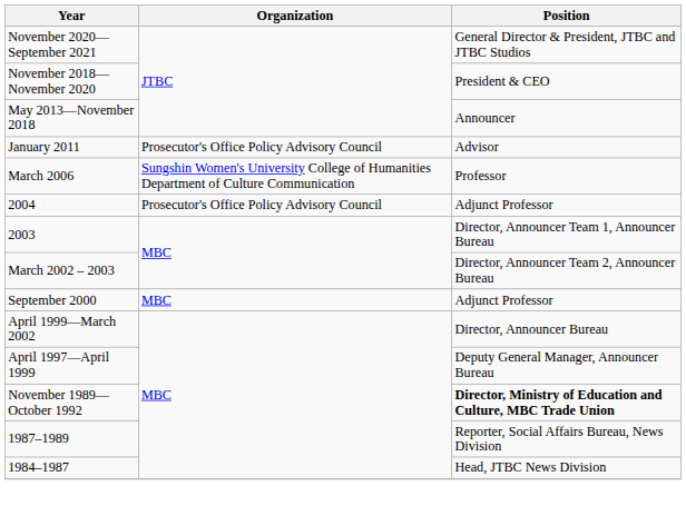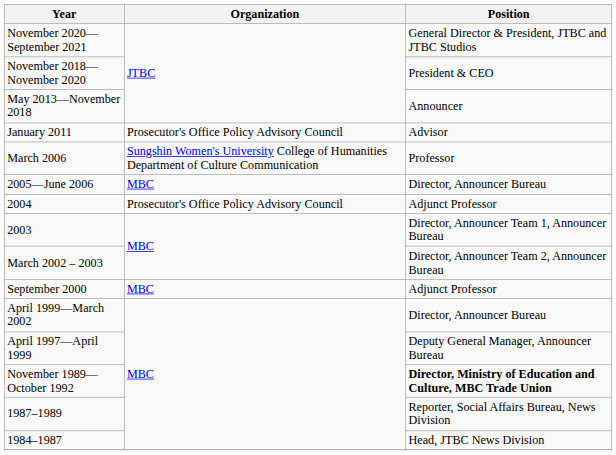+ row: 2005—June 2006 | MBC | Director, Announcer Bureau
